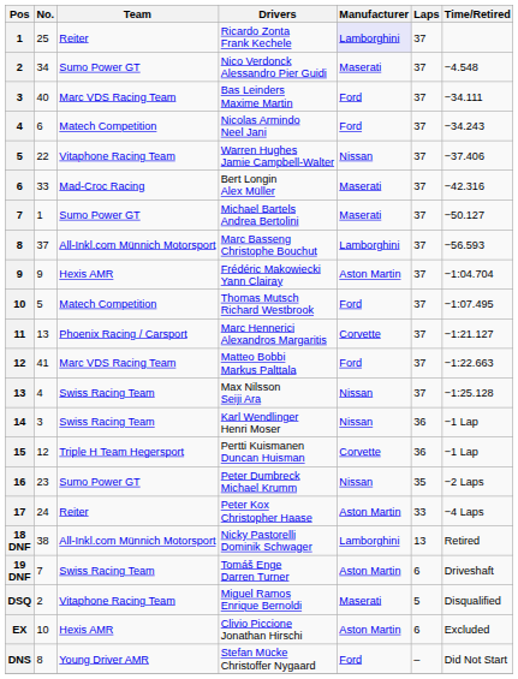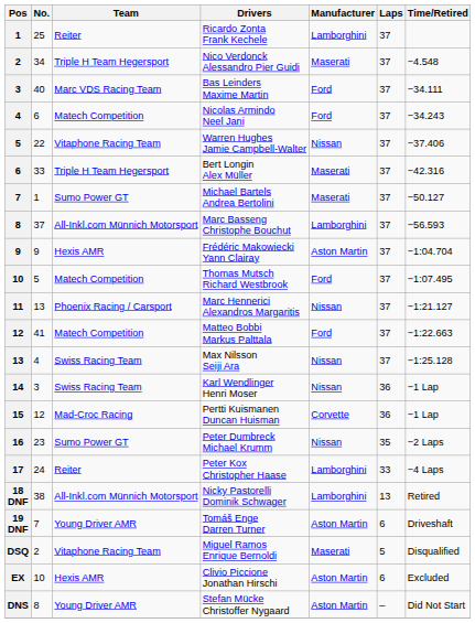Ricardo Zonta Frank Kechele | Manufacturer: lavender background -> no background
Nico Verdonck Alessandro Pier Guidi | Team: Sumo Power GT -> Triple H Team Hegersport
Bert Longin Alex Müller | Team: Mad-Croc Racing -> Triple H Team Hegersport
Marc Hennerici Alexandros Margaritis | Manufacturer: Corvette -> Nissan
Matteo Bobbi Markus Palttala | Team: Marc VDS Racing Team -> Matech Competition
Pertti Kuismanen Duncan Huisman | Team: Triple H Team Hegersport -> Mad-Croc Racing
Peter Kox Christopher Haase | Manufacturer: Aston Martin -> Lamborghini
Tomáš Enge Darren Turner | Team: Swiss Racing Team -> Young Driver AMR
Stefan Mücke Christoffer Nygaard | Manufacturer: Ford -> Aston Martin
